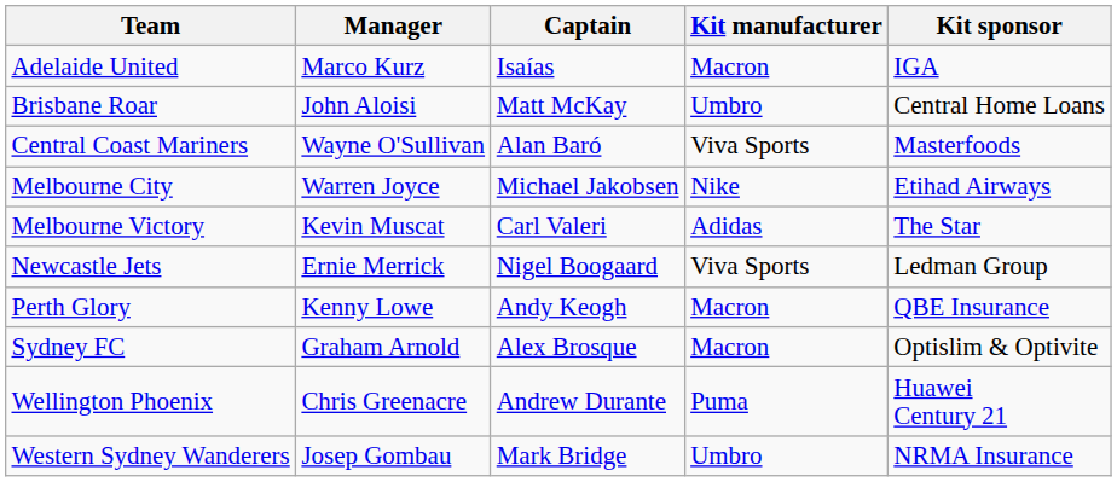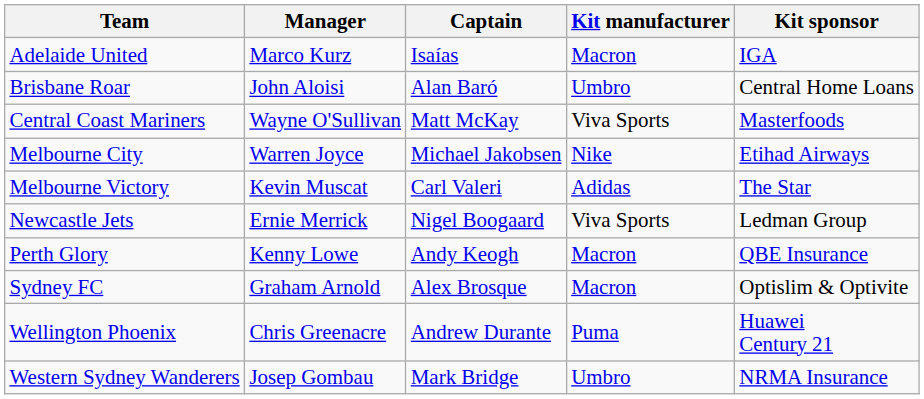Brisbane Roar | Captain: Matt McKay -> Alan Baró
Central Coast Mariners | Captain: Alan Baró -> Matt McKay
